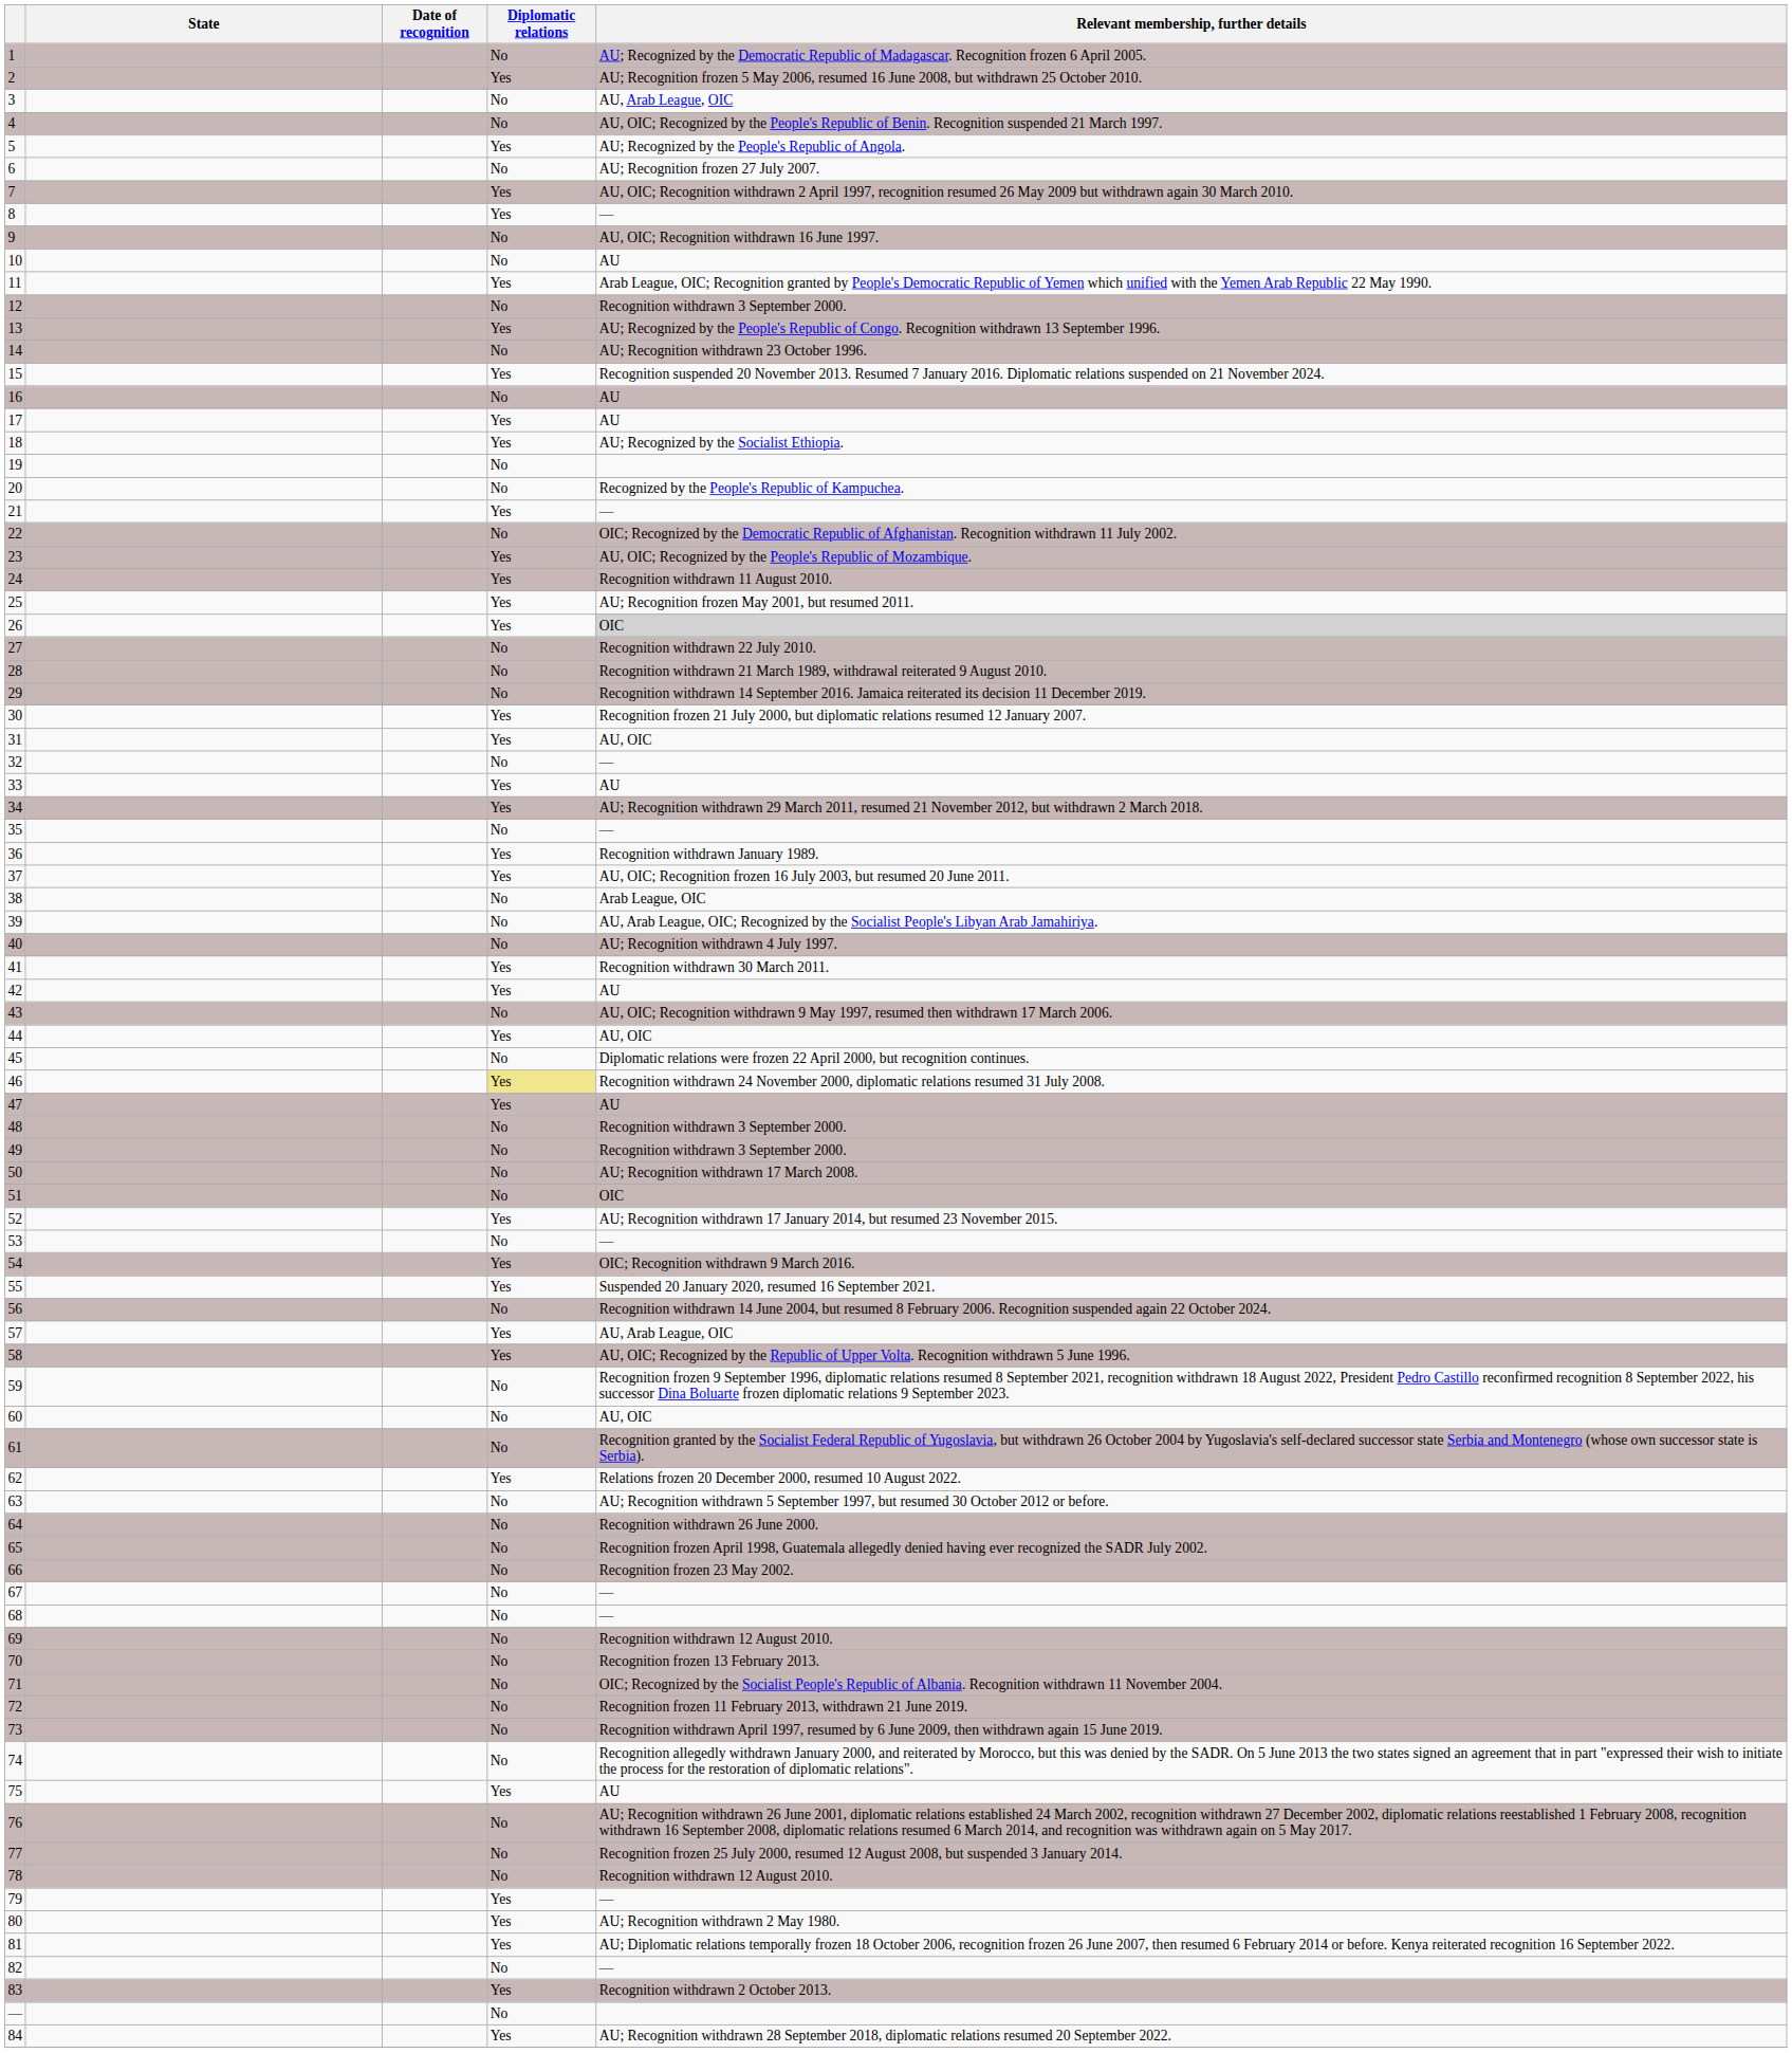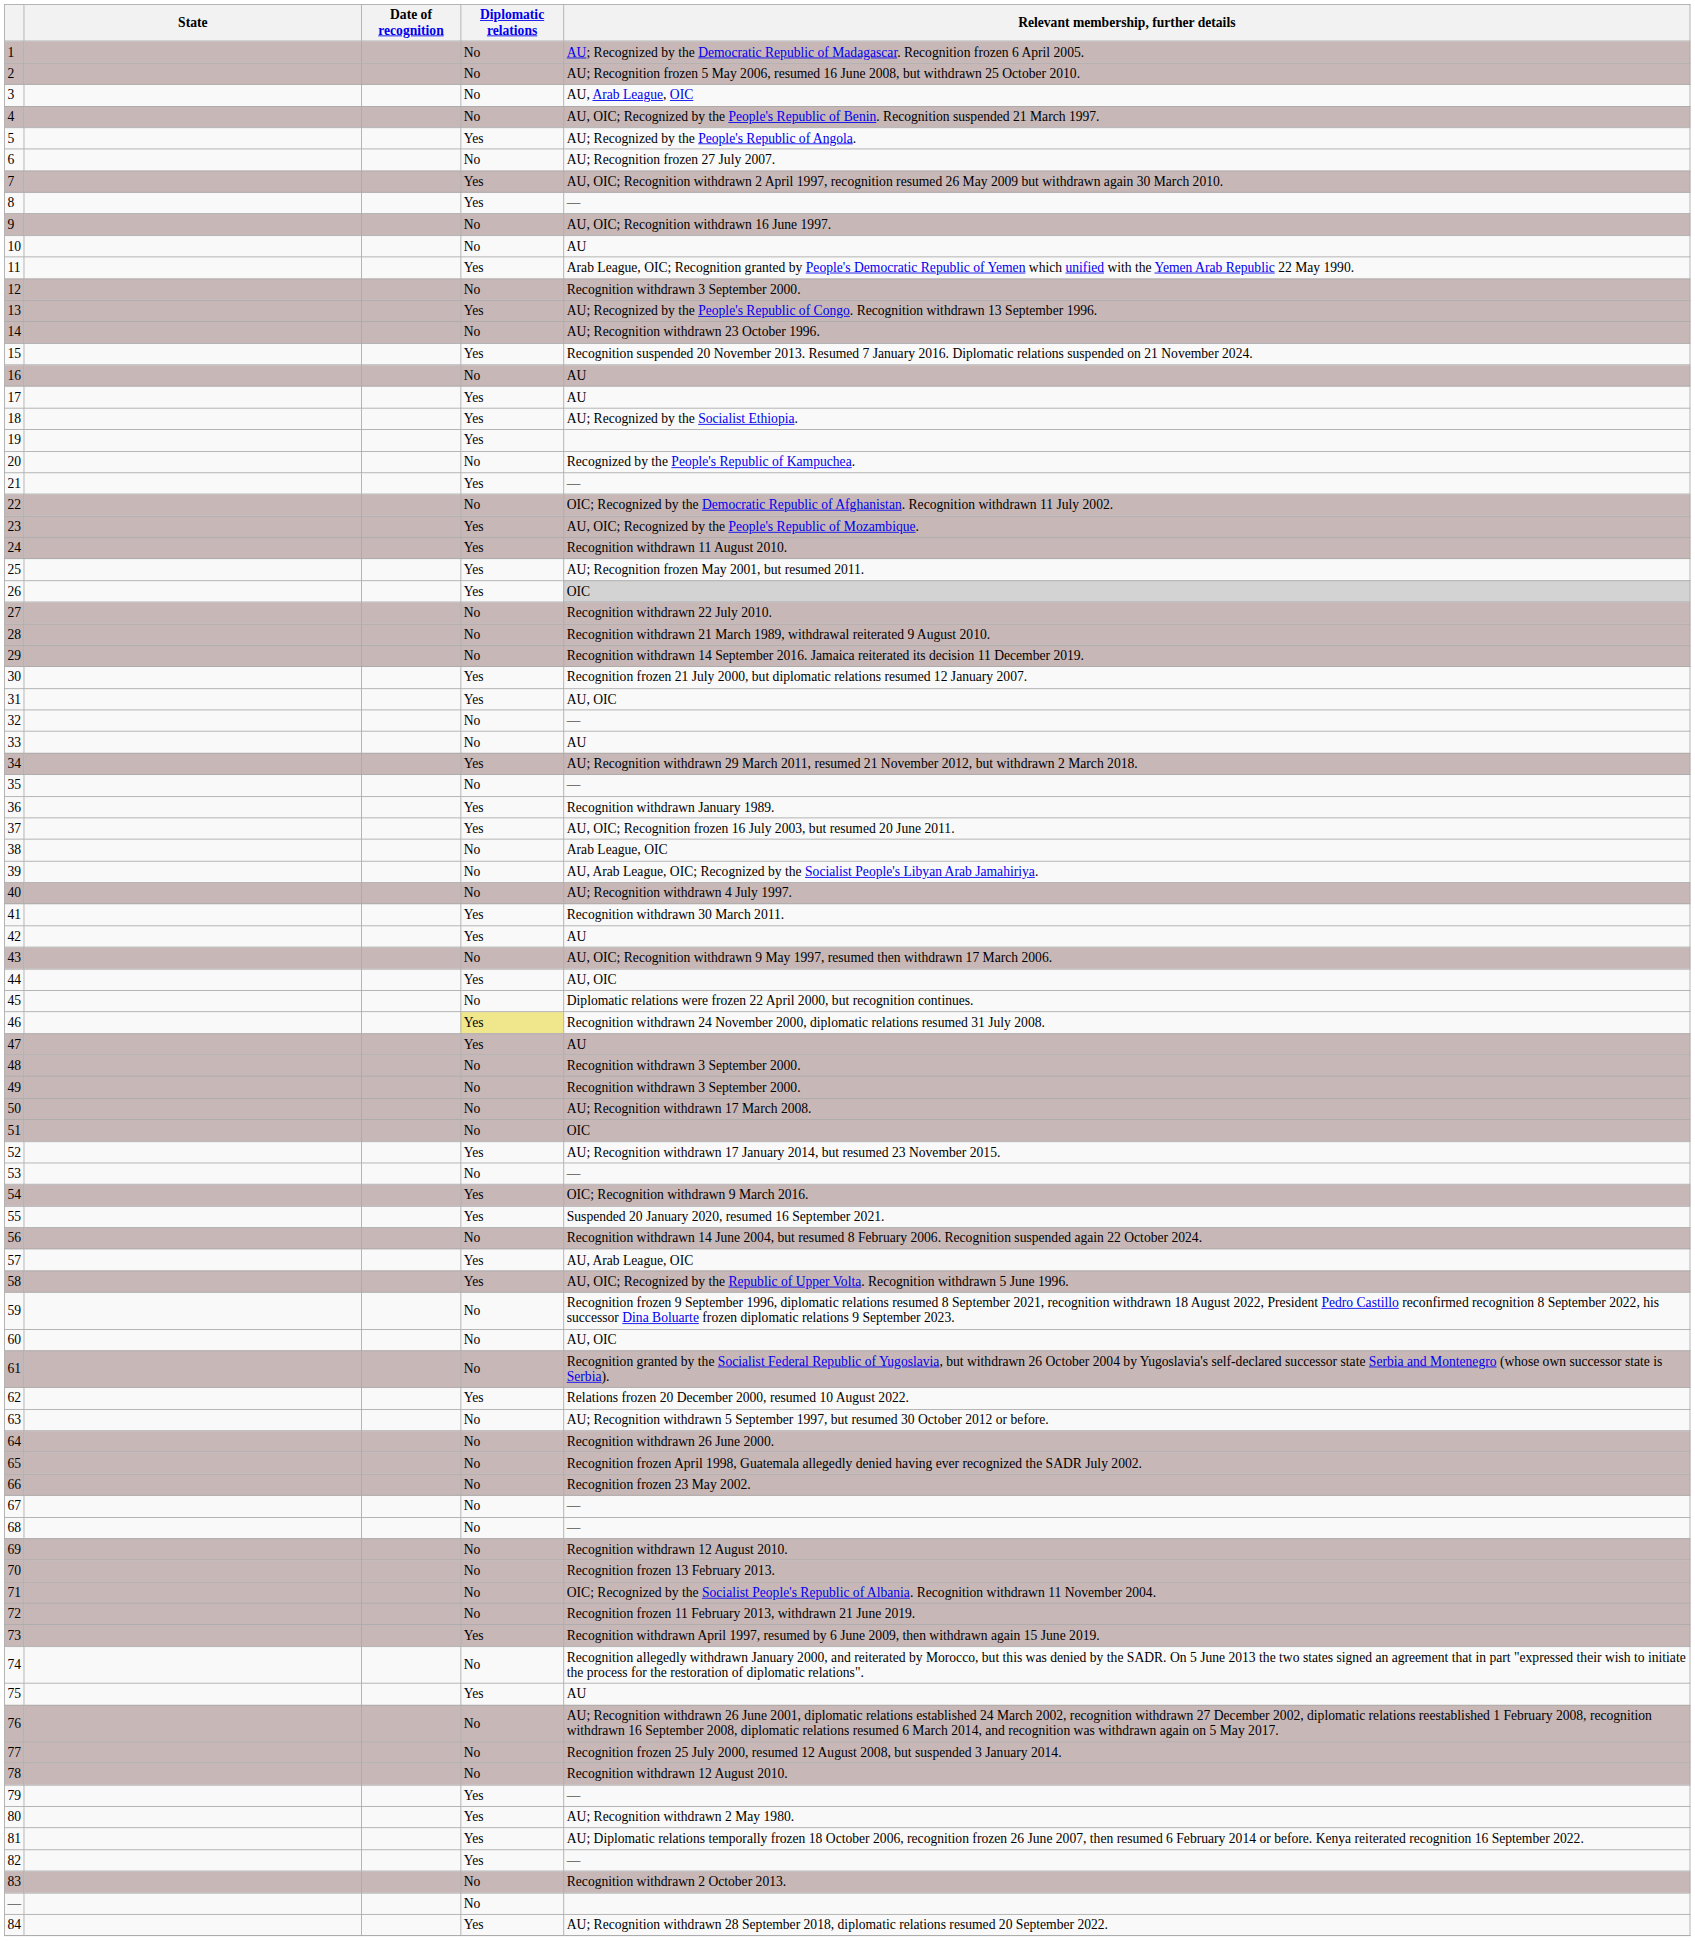2 | Diplomatic relations: Yes -> No
19 | Diplomatic relations: No -> Yes
33 | Diplomatic relations: Yes -> No
73 | Diplomatic relations: No -> Yes
82 | Diplomatic relations: No -> Yes
83 | Diplomatic relations: Yes -> No
